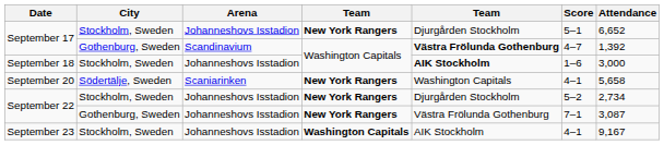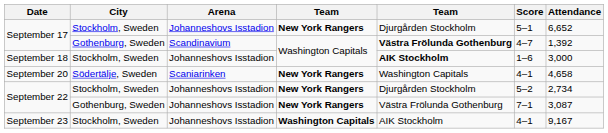September 20 | Attendance: 5,658 -> 4,658
